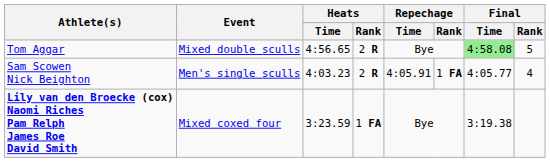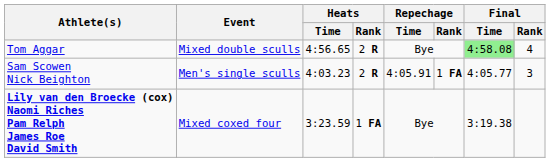Tom Aggar | Final / Rank: 5 -> 4
Sam Scowen Nick Beighton | Final / Rank: 4 -> 3
